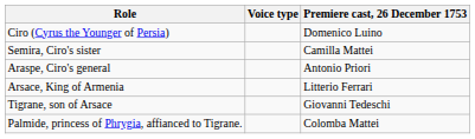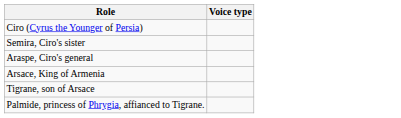- column: Premiere cast, 26 December 1753 | Domenico Luino | Camilla Mattei | Antonio Priori | Litterio Ferrari | Giovanni Tedeschi | Colomba Mattei
